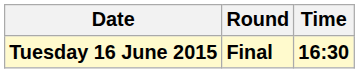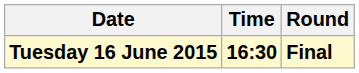columns swapped: Time <-> Round
